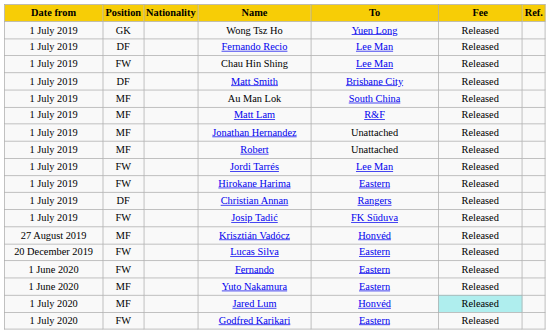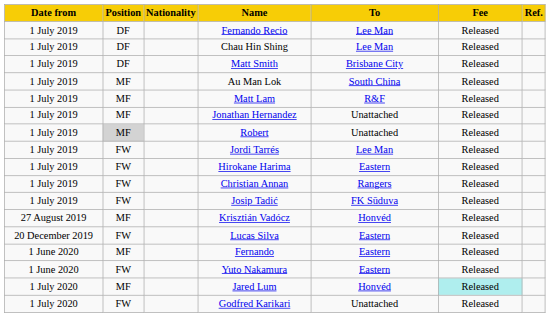- row: 1 July 2019 | GK | Wong Tsz Ho | Yuen Long | Released
Chau Hin Shing | Position: FW -> DF
Robert | Position: no background -> lightgrey background
Christian Annan | Position: DF -> FW
Fernando | Position: FW -> MF
Yuto Nakamura | Position: MF -> FW
Godfred Karikari | To: Eastern -> Unattached
